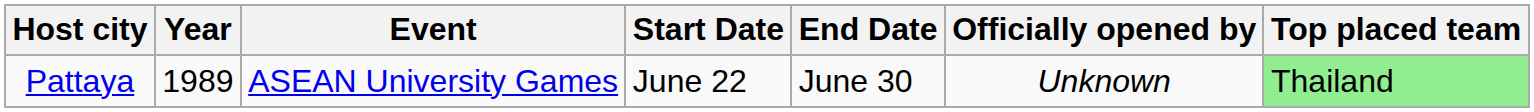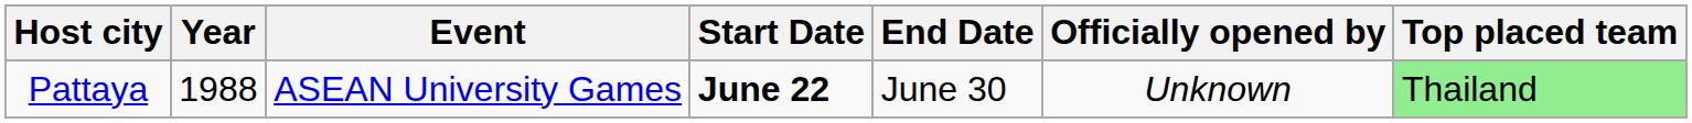Pattaya | Year: 1989 -> 1988
Pattaya | Start Date: normal -> bold
